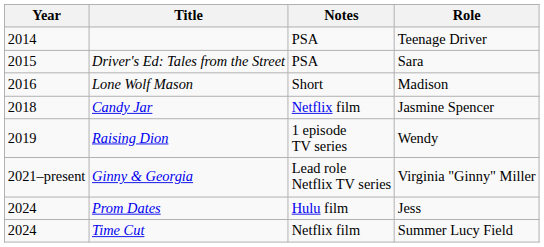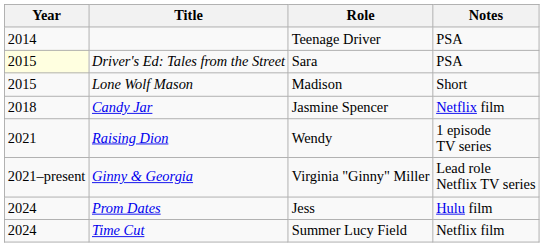columns swapped: Role <-> Notes
Driver's Ed: Tales from the Street | Year: no background -> lightyellow background
Lone Wolf Mason | Year: 2016 -> 2015
Raising Dion | Year: 2019 -> 2021
